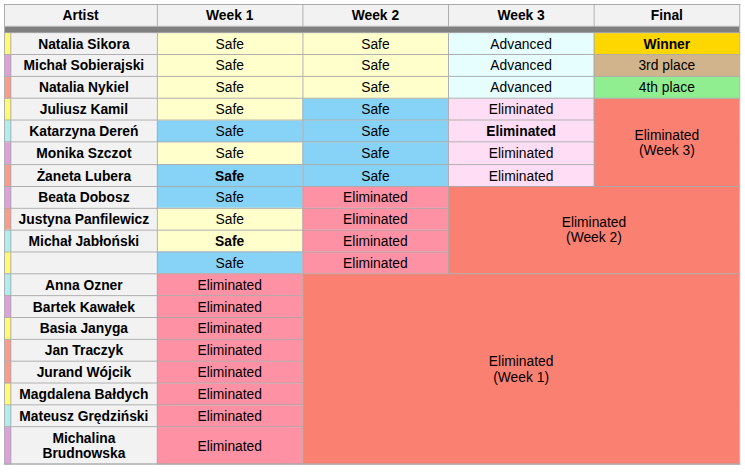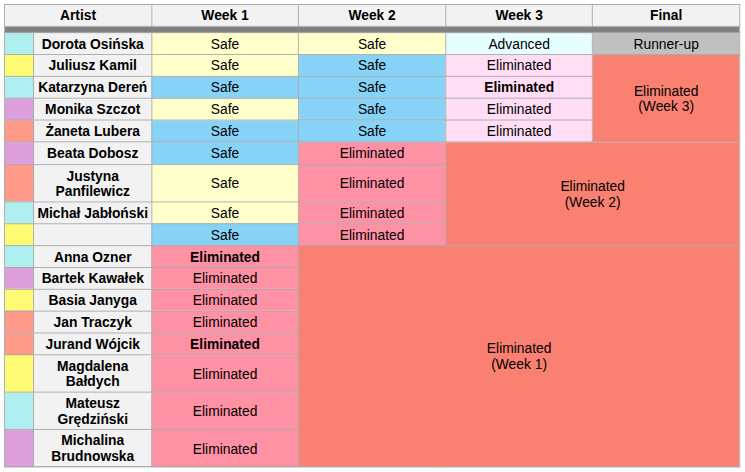- row: Natalia Sikora | Safe | Safe | Advanced | Winner
+ row: Dorota Osińska | Safe | Safe | Advanced | Runner-up
- row: Michał Sobierajski | Safe | Safe | Advanced | 3rd place
- row: Natalia Nykiel | Safe | Safe | Advanced | 4th place
Żaneta Lubera | Week 1: bold -> normal
Michał Jabłoński | Week 1: bold -> normal
Anna Ozner | Week 1: normal -> bold
Jurand Wójcik | Week 1: normal -> bold
